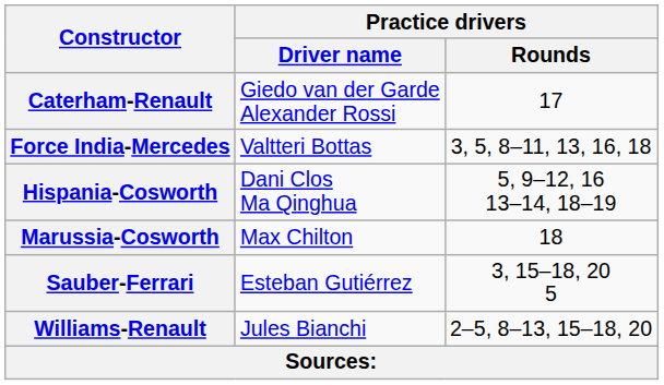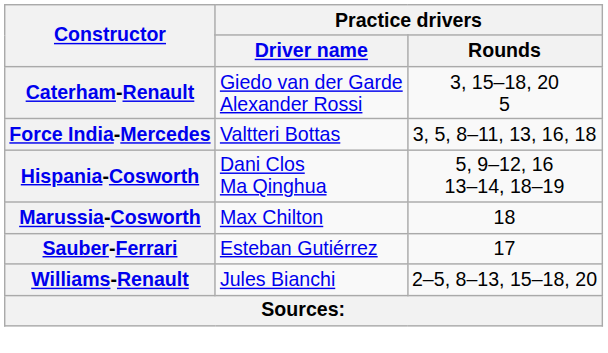Caterham-Renault | Practice drivers / Rounds: 17 -> 3, 15–18, 20 5
Sauber-Ferrari | Practice drivers / Rounds: 3, 15–18, 20 5 -> 17
